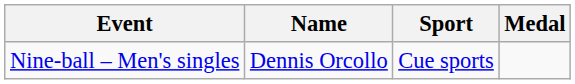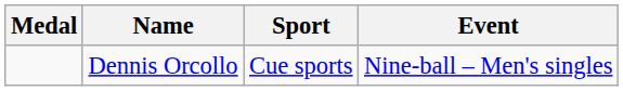columns swapped: Medal <-> Event
